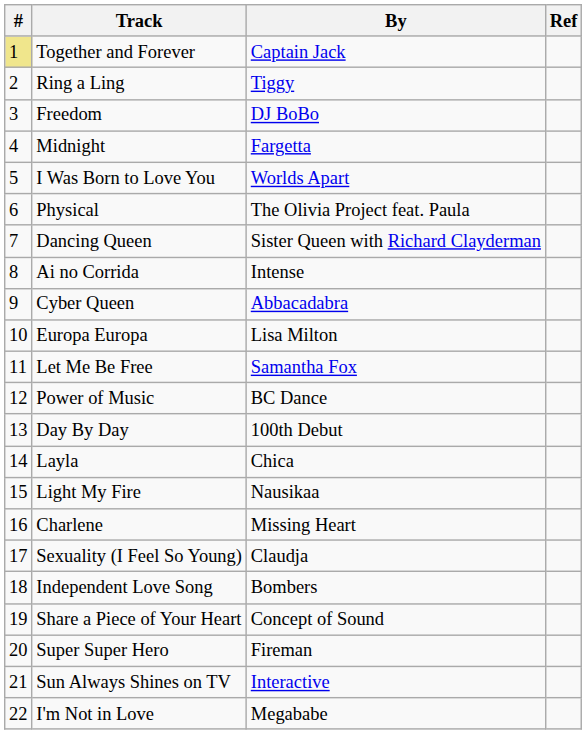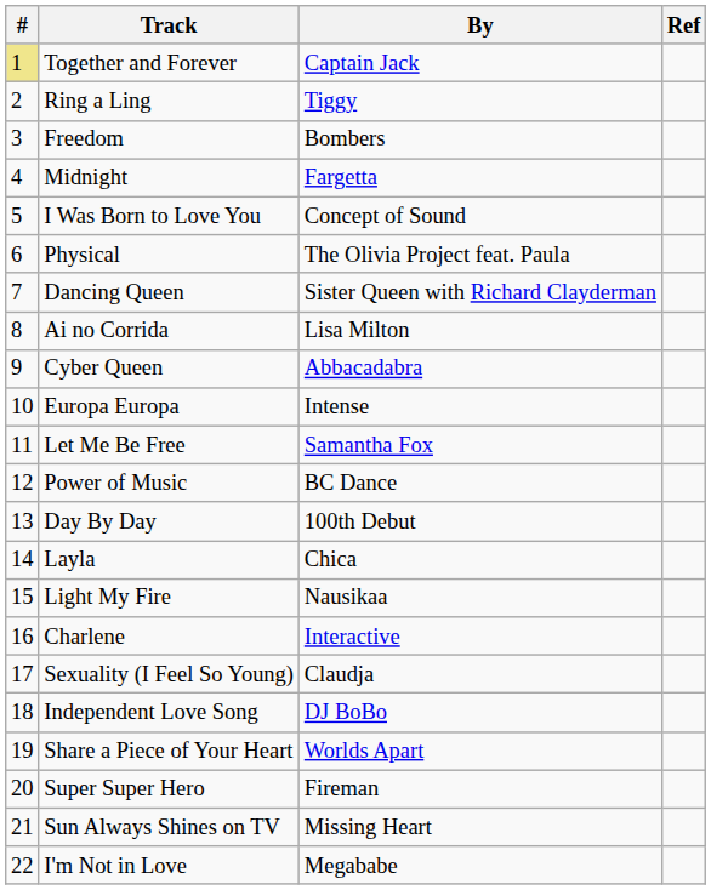Freedom | By: DJ BoBo -> Bombers
I Was Born to Love You | By: Worlds Apart -> Concept of Sound
Ai no Corrida | By: Intense -> Lisa Milton
Europa Europa | By: Lisa Milton -> Intense
Charlene | By: Missing Heart -> Interactive
Independent Love Song | By: Bombers -> DJ BoBo
Share a Piece of Your Heart | By: Concept of Sound -> Worlds Apart
Sun Always Shines on TV | By: Interactive -> Missing Heart
